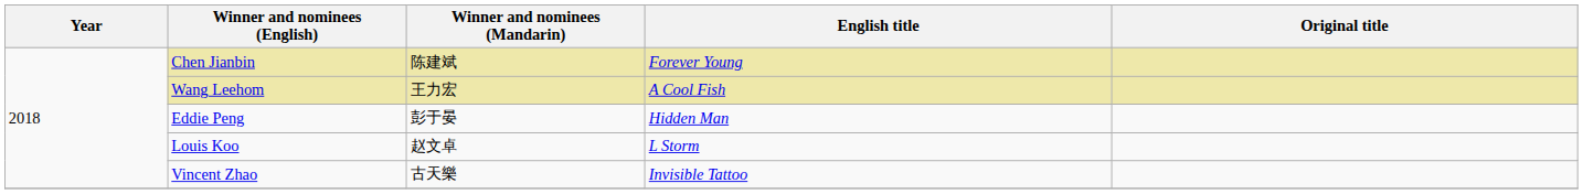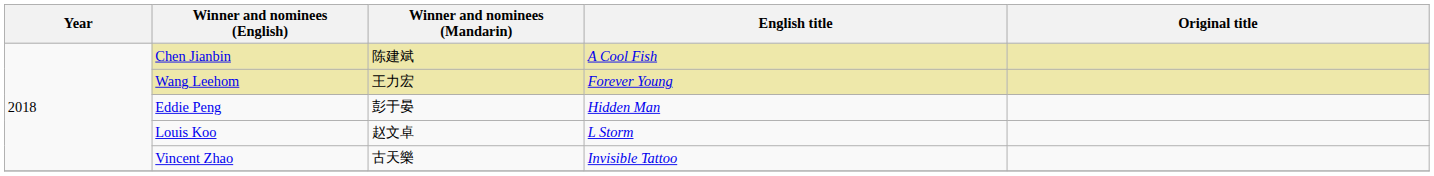Chen Jianbin | English title: Forever Young -> A Cool Fish
Wang Leehom | English title: A Cool Fish -> Forever Young
